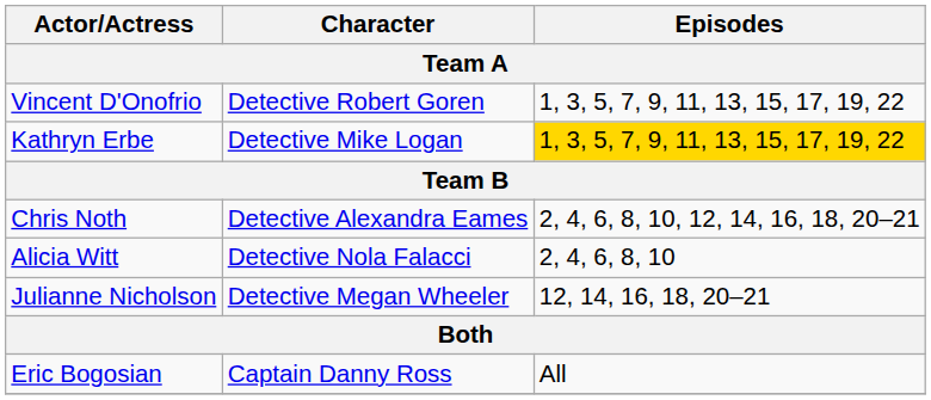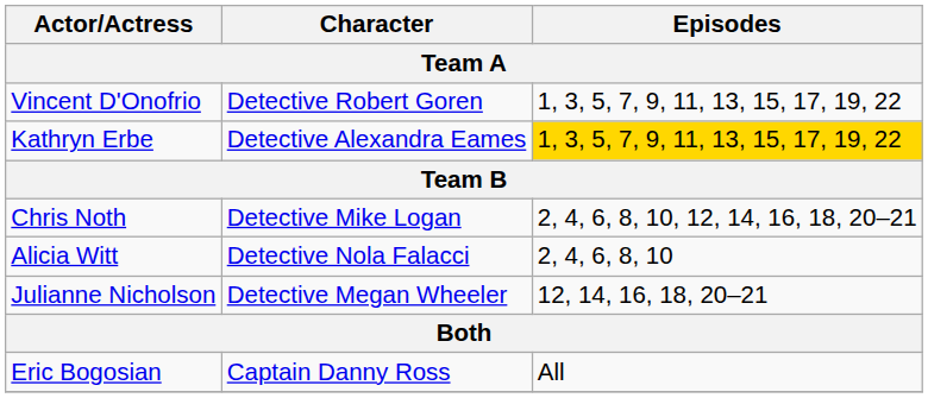Kathryn Erbe | Character: Detective Mike Logan -> Detective Alexandra Eames
Chris Noth | Character: Detective Alexandra Eames -> Detective Mike Logan
